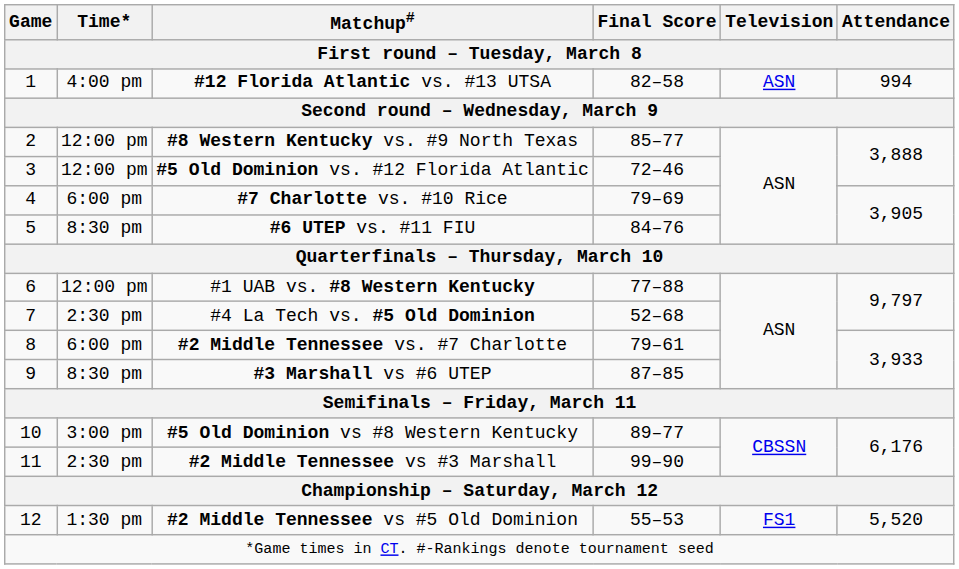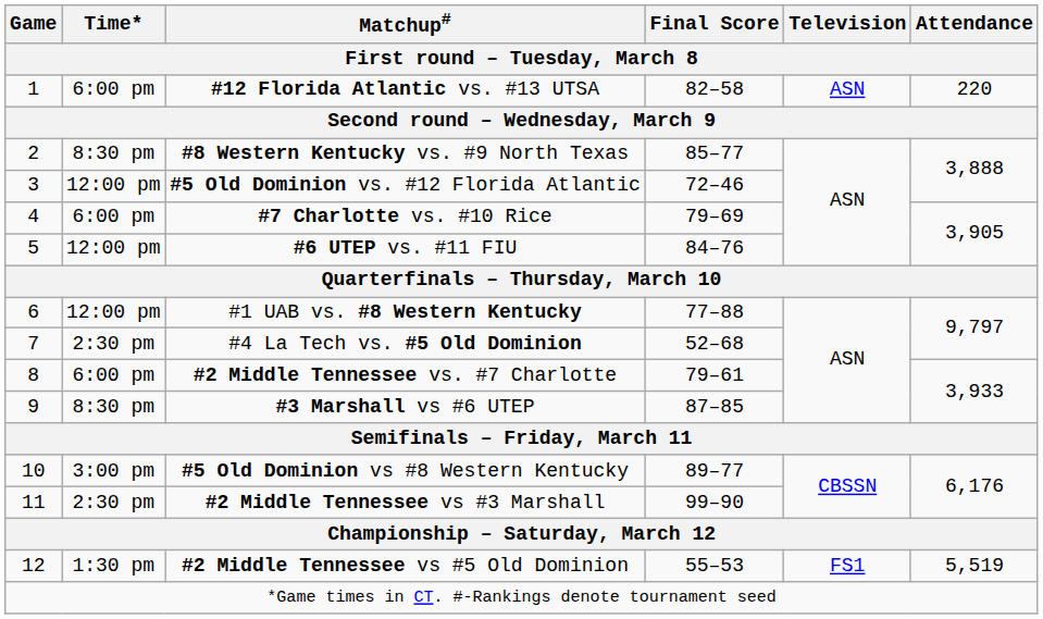#12 Florida Atlantic vs. #13 UTSA | Time*: 4:00 pm -> 6:00 pm
#12 Florida Atlantic vs. #13 UTSA | Attendance: 994 -> 220
#8 Western Kentucky vs. #9 North Texas | Time*: 12:00 pm -> 8:30 pm
#6 UTEP vs. #11 FIU | Time*: 8:30 pm -> 12:00 pm
#2 Middle Tennessee vs #5 Old Dominion | Attendance: 5,520 -> 5,519
